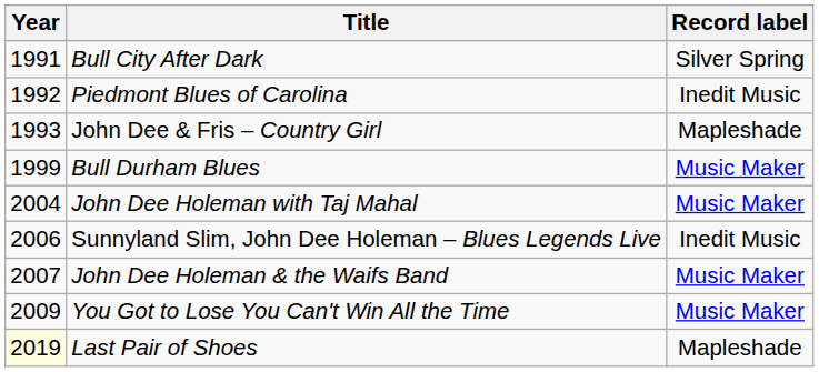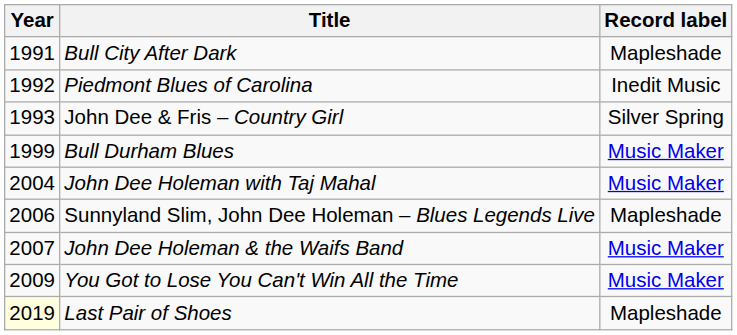Bull City After Dark | Record label: Silver Spring -> Mapleshade
John Dee & Fris – Country Girl | Record label: Mapleshade -> Silver Spring
Sunnyland Slim, John Dee Holeman – Blues Legends Live | Record label: Inedit Music -> Mapleshade
